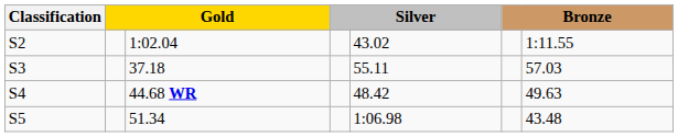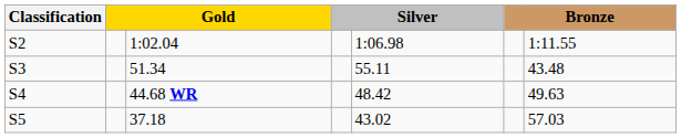S2 | column 5: 43.02 -> 1:06.98
S3 | column 3: 37.18 -> 51.34
S3 | column 7: 57.03 -> 43.48
S5 | column 3: 51.34 -> 37.18
S5 | column 5: 1:06.98 -> 43.02
S5 | column 7: 43.48 -> 57.03
